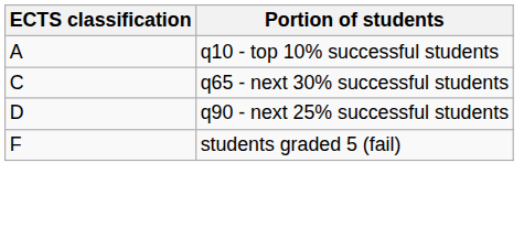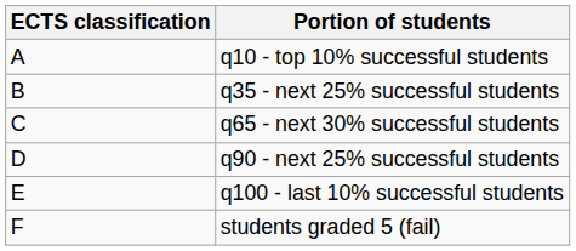+ row: B | q35 - next 25% successful students
+ row: E | q100 - last 10% successful students
